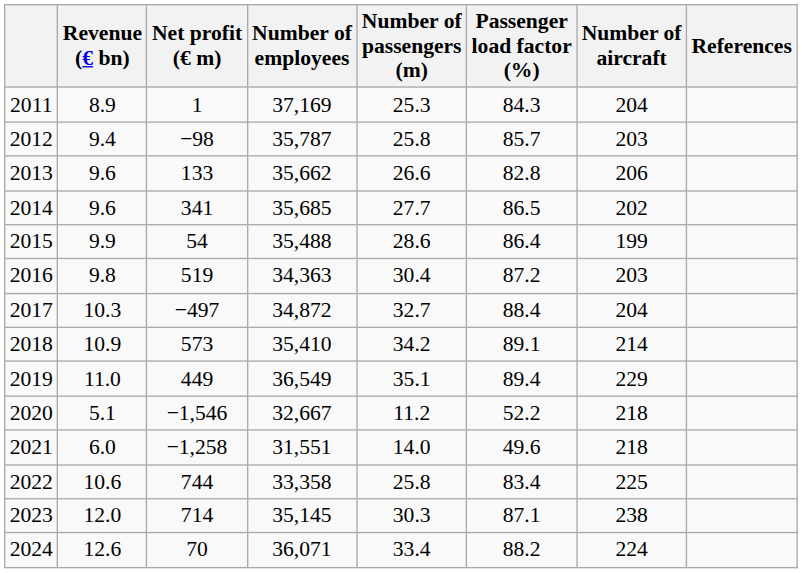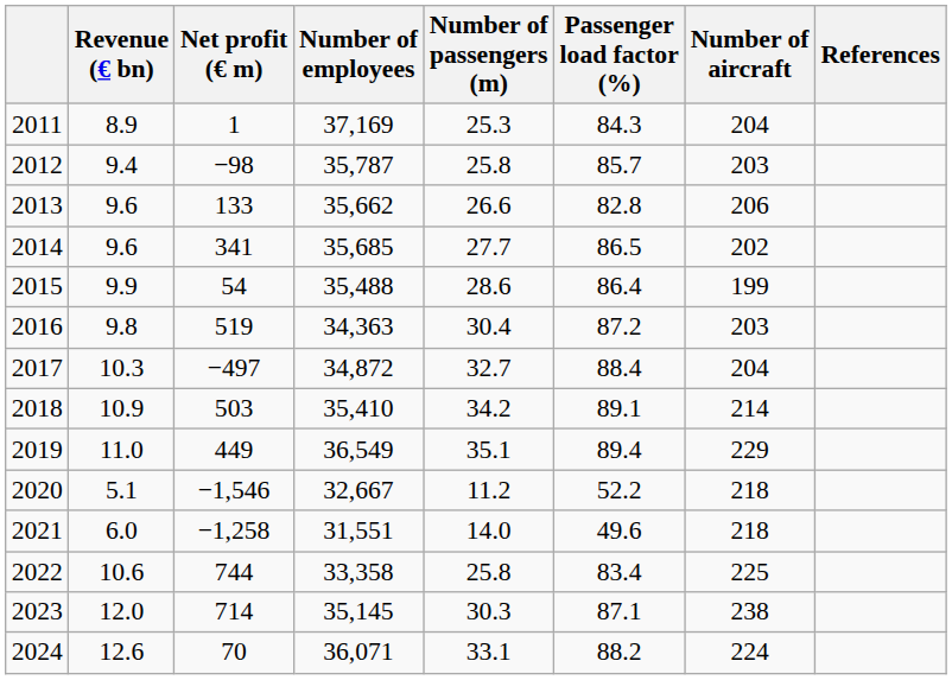2018 | Net profit (€ m): 573 -> 503
2024 | Number of passengers (m): 33.4 -> 33.1
